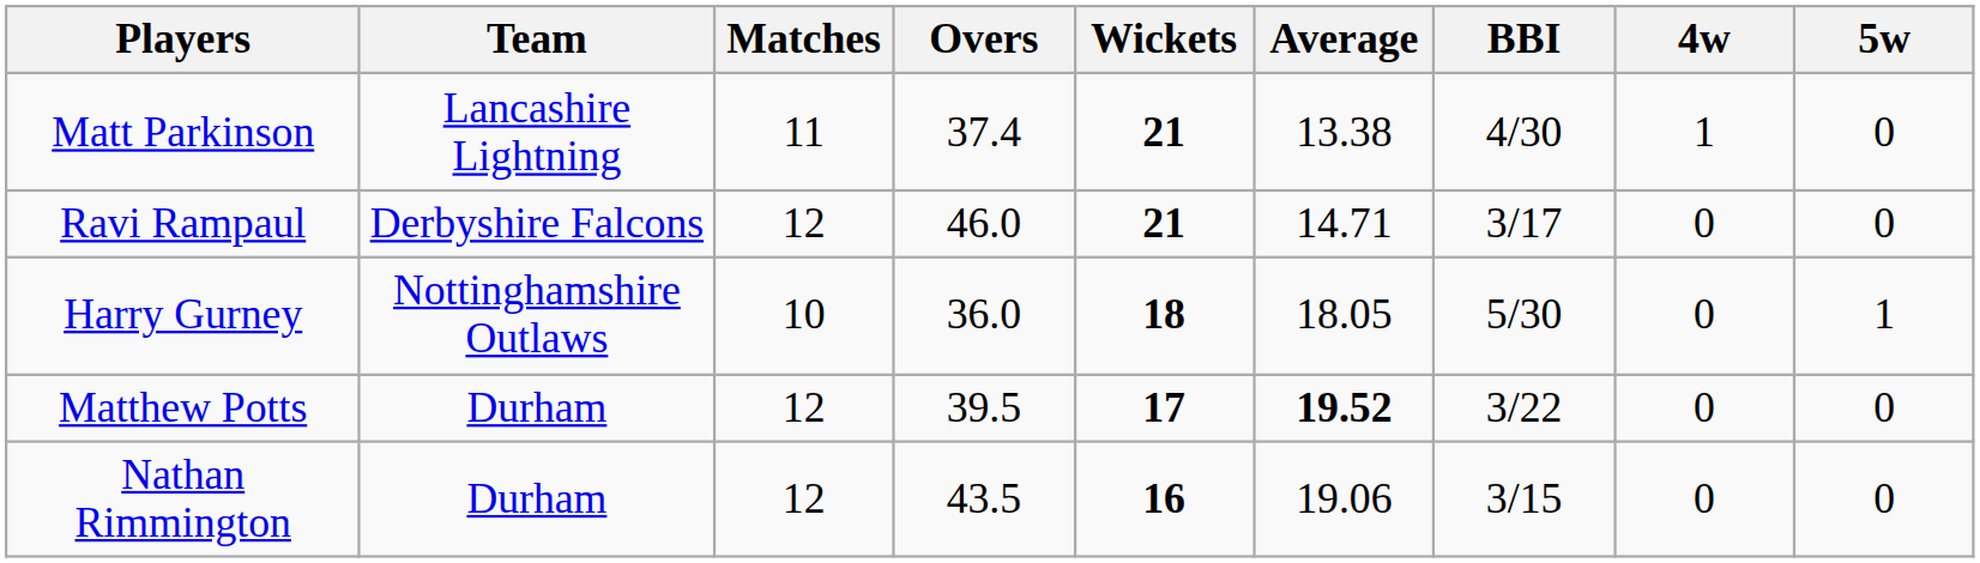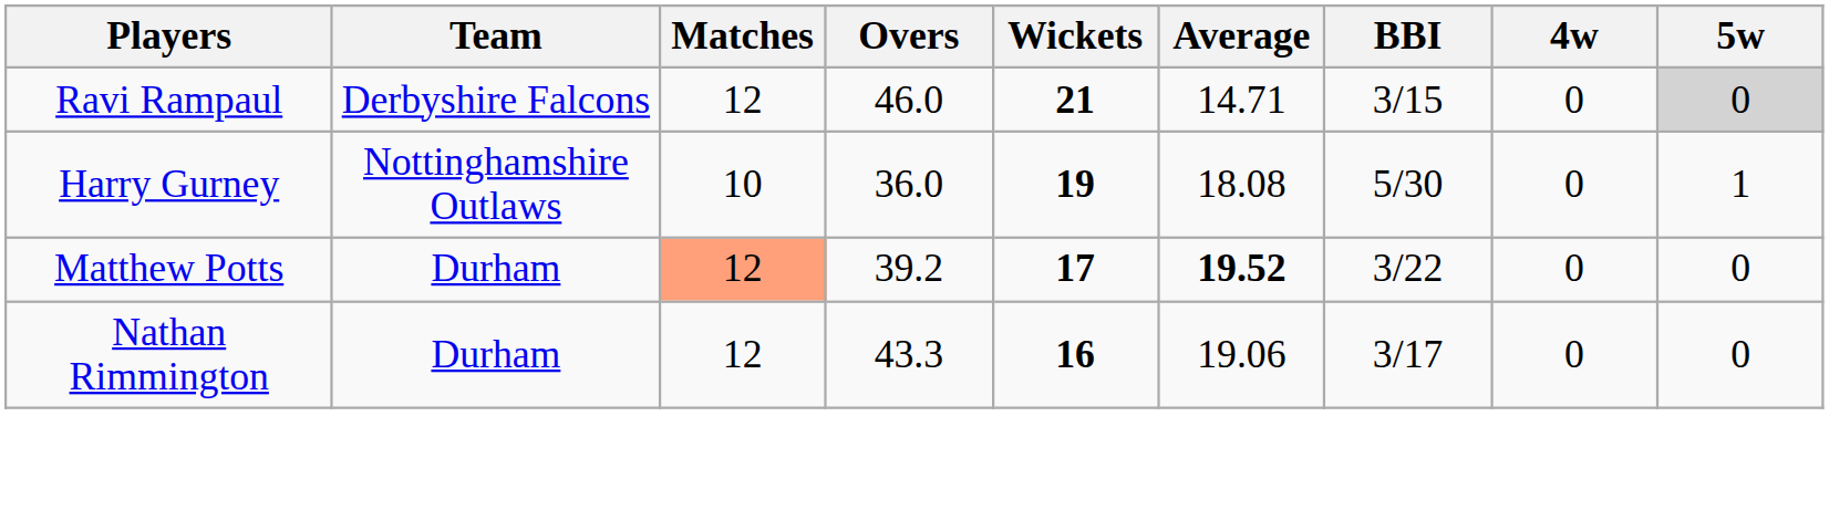- row: Matt Parkinson | Lancashire Lightning | 11 | 37.4 | 21 | 13.38 | 4/30 | 1 | 0
Ravi Rampaul | BBI: 3/17 -> 3/15
Ravi Rampaul | 5w: no background -> lightgrey background
Harry Gurney | Wickets: 18 -> 19
Harry Gurney | Average: 18.05 -> 18.08
Matthew Potts | Matches: no background -> lightsalmon background
Matthew Potts | Overs: 39.5 -> 39.2
Nathan Rimmington | Overs: 43.5 -> 43.3
Nathan Rimmington | BBI: 3/15 -> 3/17
